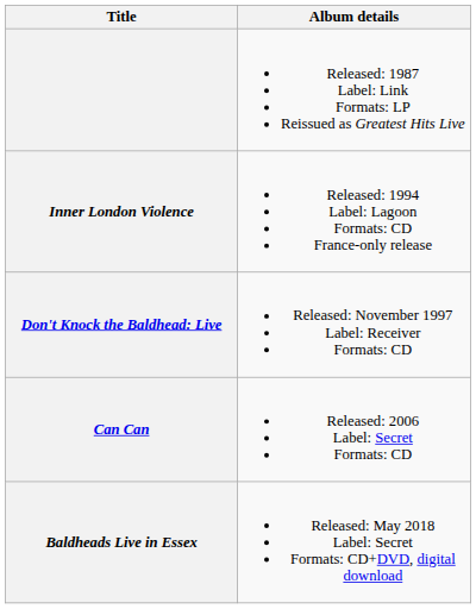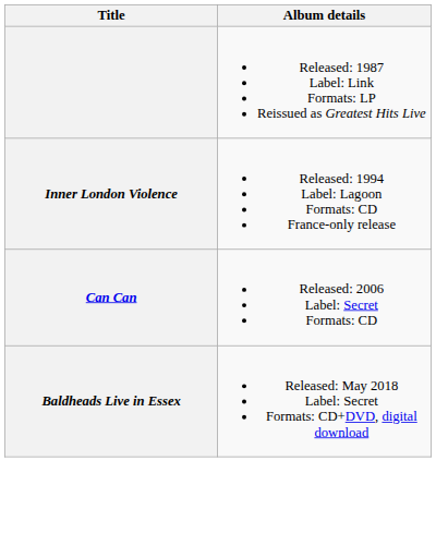- row: Don't Knock the Baldhead: Live | Released: November 1997 Label: Receiver Formats: CD
